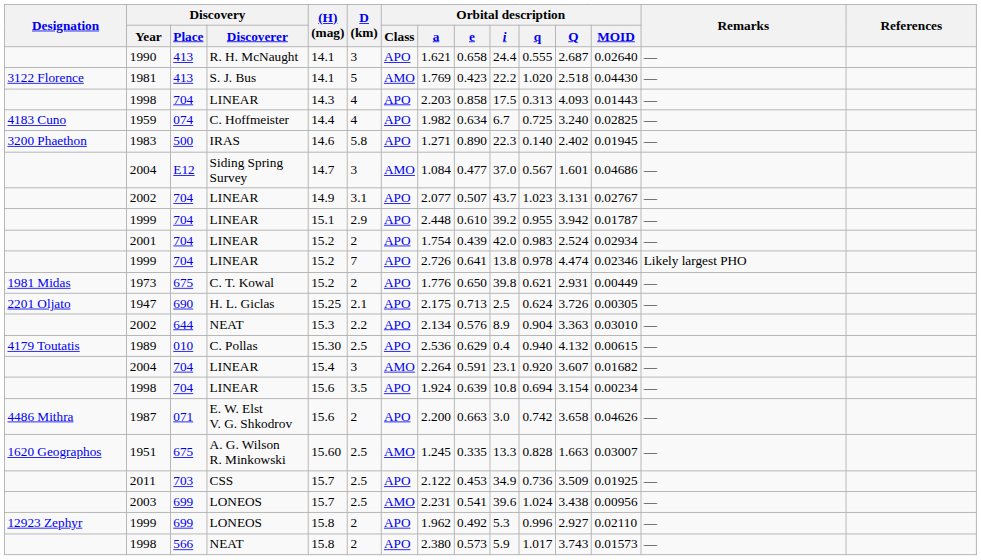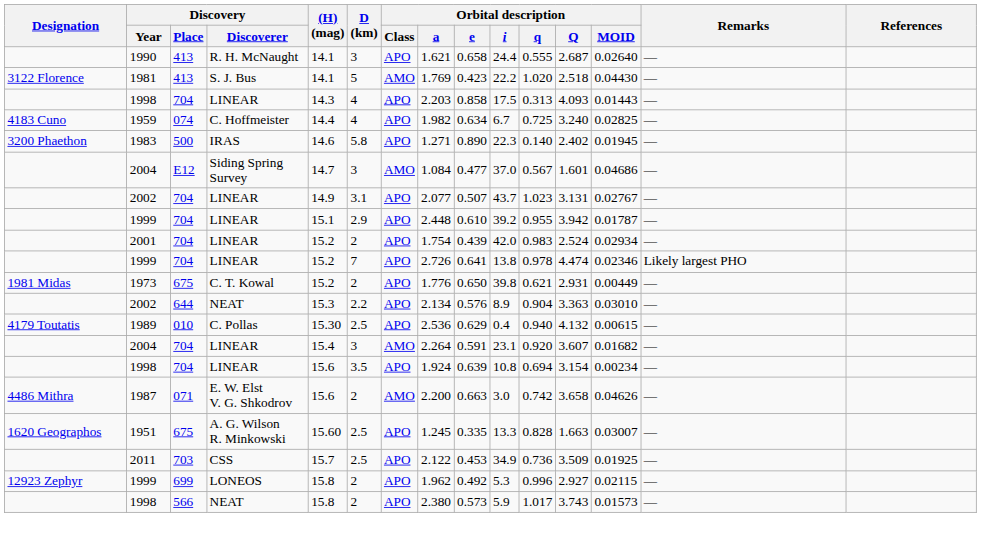- row: 2201 Oljato | 1947 | 690 | H. L. Giclas | 15.25 | 2.1 | APO | 2.175 | 0.713 | 2.5 | 0.624 | 3.726 | 0.00305 | —
1987 | Orbital description / Class: APO -> AMO
1951 | Orbital description / Class: AMO -> APO
- row: 2003 | 699 | LONEOS | 15.7 | 2.5 | AMO | 2.231 | 0.541 | 39.6 | 1.024 | 3.438 | 0.00956 | —
1999 / LONEOS | Orbital description / MOID: 0.02110 -> 0.02115
